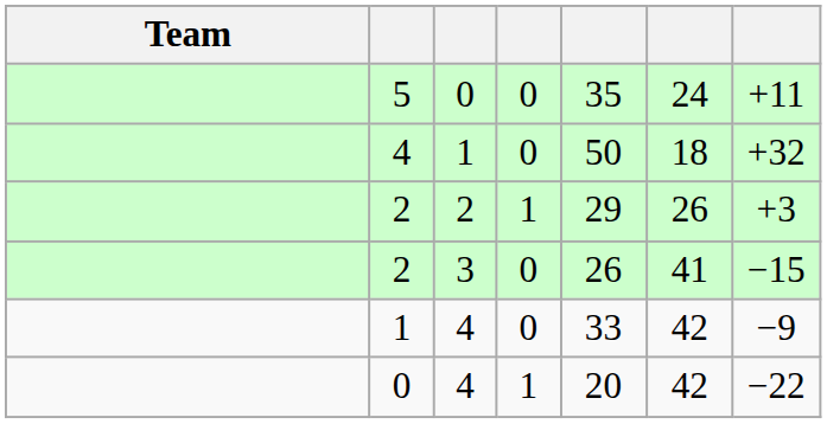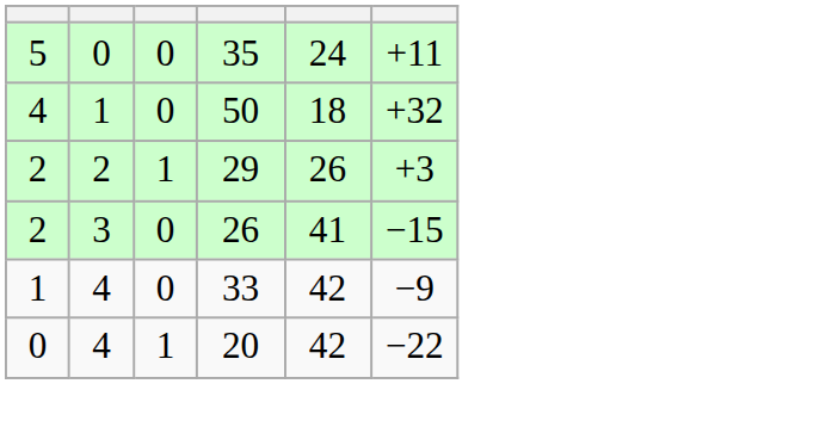- column: Team
